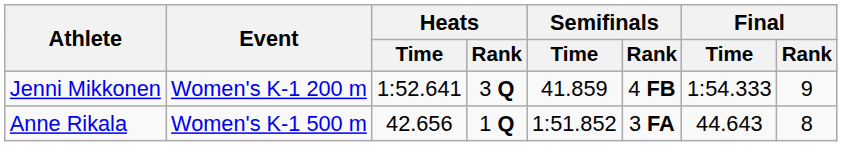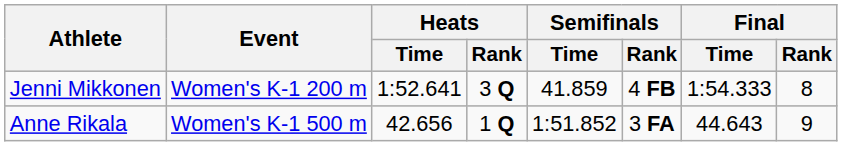Jenni Mikkonen | Final / Rank: 9 -> 8
Anne Rikala | Final / Rank: 8 -> 9
